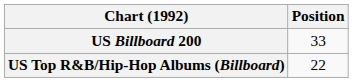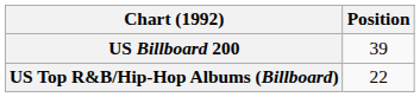US Billboard 200 | Position: 33 -> 39
